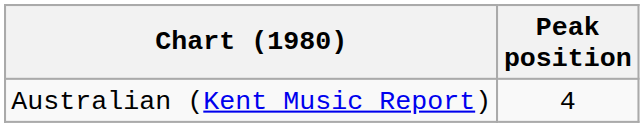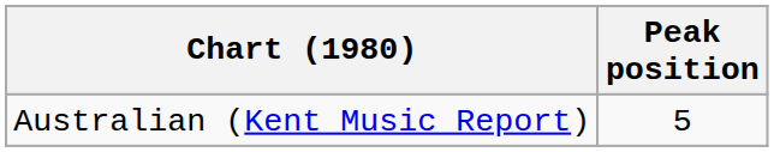Australian (Kent Music Report) | Peak position: 4 -> 5
